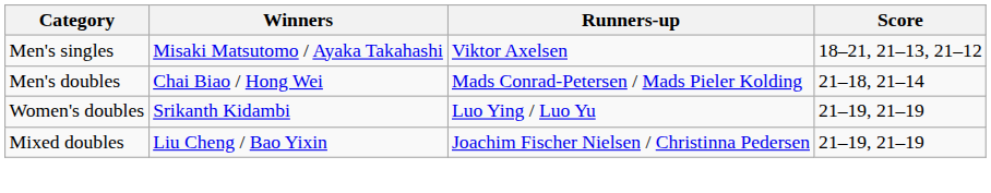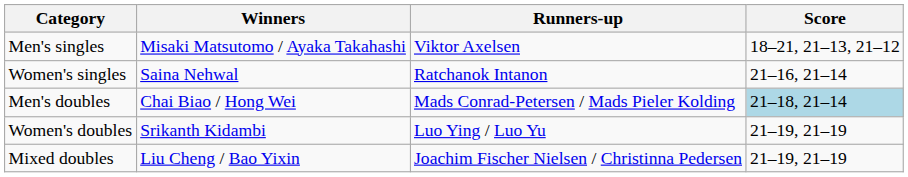+ row: Women's singles | Saina Nehwal | Ratchanok Intanon | 21–16, 21–14
Men's doubles | Score: no background -> lightblue background
